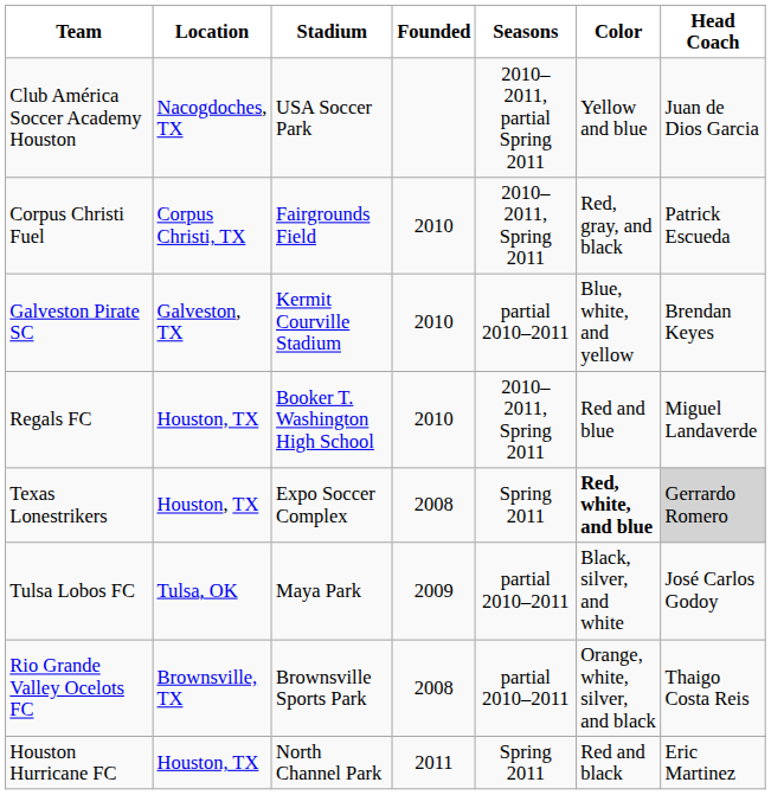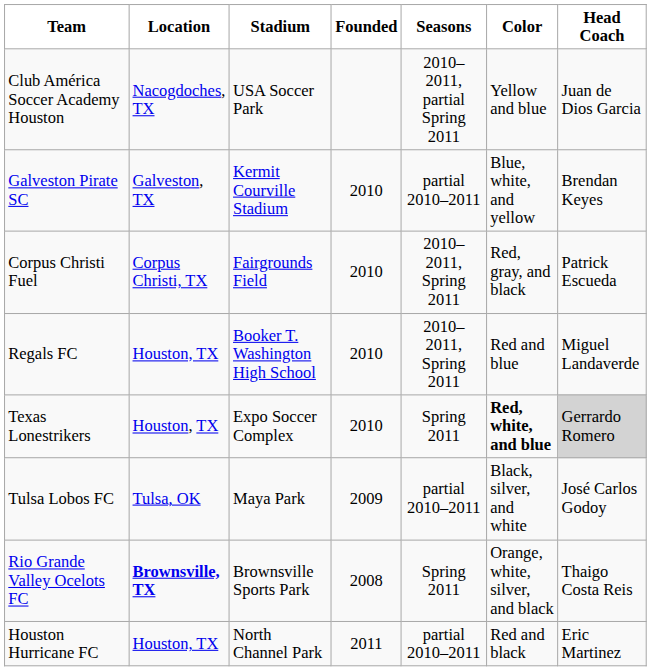rows swapped: Corpus Christi Fuel <-> Galveston Pirate SC
Texas Lonestrikers | Founded: 2008 -> 2010
Rio Grande Valley Ocelots FC | Location: normal -> bold
Rio Grande Valley Ocelots FC | Seasons: partial 2010–2011 -> Spring 2011
Houston Hurricane FC | Seasons: Spring 2011 -> partial 2010–2011
